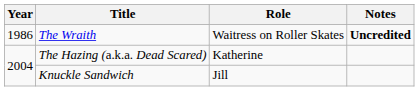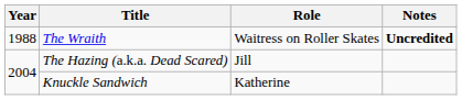The Wraith | Year: 1986 -> 1988
The Hazing (a.k.a. Dead Scared) | Role: Katherine -> Jill
Knuckle Sandwich | Role: Jill -> Katherine
